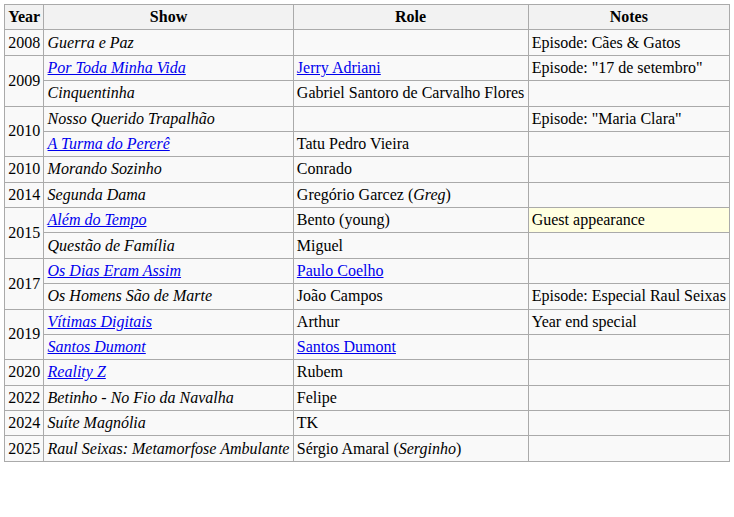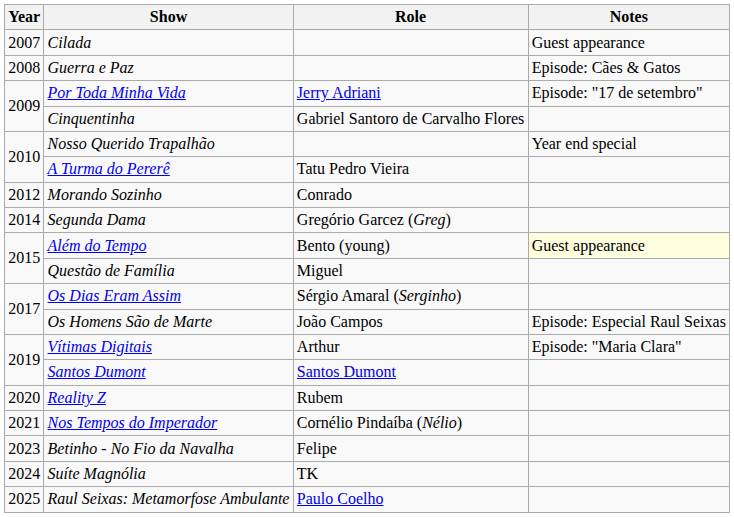+ row: 2007 | Cilada | Guest appearance
Nosso Querido Trapalhão | Notes: Episode: "Maria Clara" -> Year end special
Morando Sozinho | Year: 2010 -> 2012
Os Dias Eram Assim | Role: Paulo Coelho -> Sérgio Amaral (Serginho)
Vítimas Digitais | Notes: Year end special -> Episode: "Maria Clara"
+ row: 2021 | Nos Tempos do Imperador | Cornélio Pindaíba (Nélio)
Betinho - No Fio da Navalha | Year: 2022 -> 2023
Raul Seixas: Metamorfose Ambulante | Role: Sérgio Amaral (Serginho) -> Paulo Coelho
